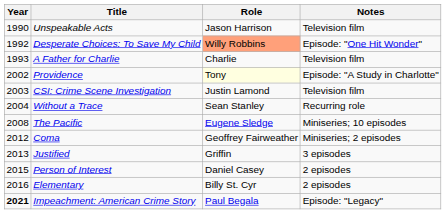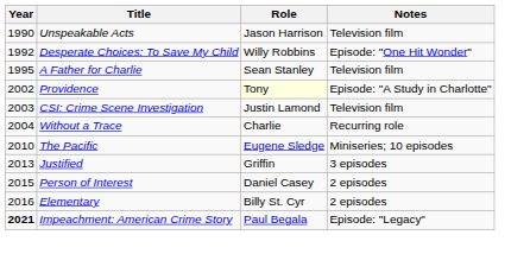Desperate Choices: To Save My Child | Role: lightsalmon background -> no background
A Father for Charlie | Year: 1993 -> 1995
A Father for Charlie | Role: Charlie -> Sean Stanley
Without a Trace | Role: Sean Stanley -> Charlie
The Pacific | Year: 2008 -> 2010
- row: 2012 | Coma | Geoffrey Fairweather | Miniseries; 2 episodes
